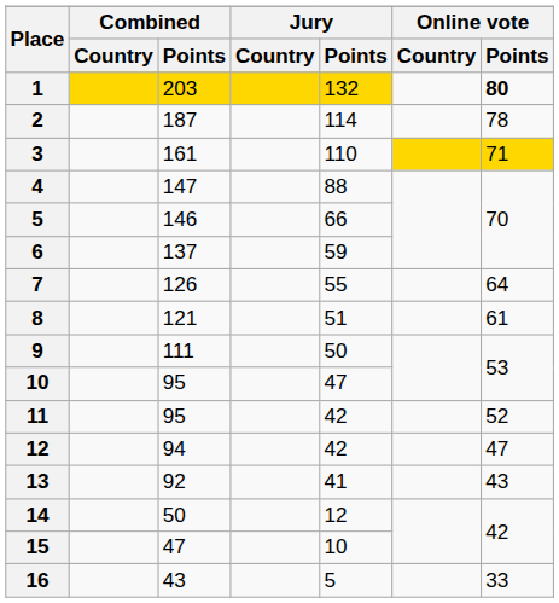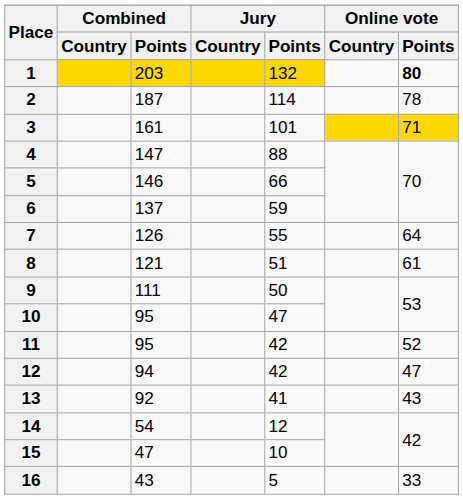3 | Jury / Points: 110 -> 101
14 | Combined / Points: 50 -> 54
